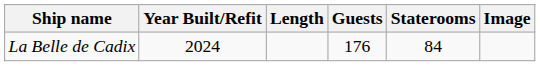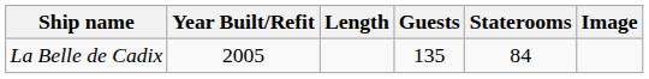La Belle de Cadix | Year Built/Refit: 2024 -> 2005
La Belle de Cadix | Guests: 176 -> 135
